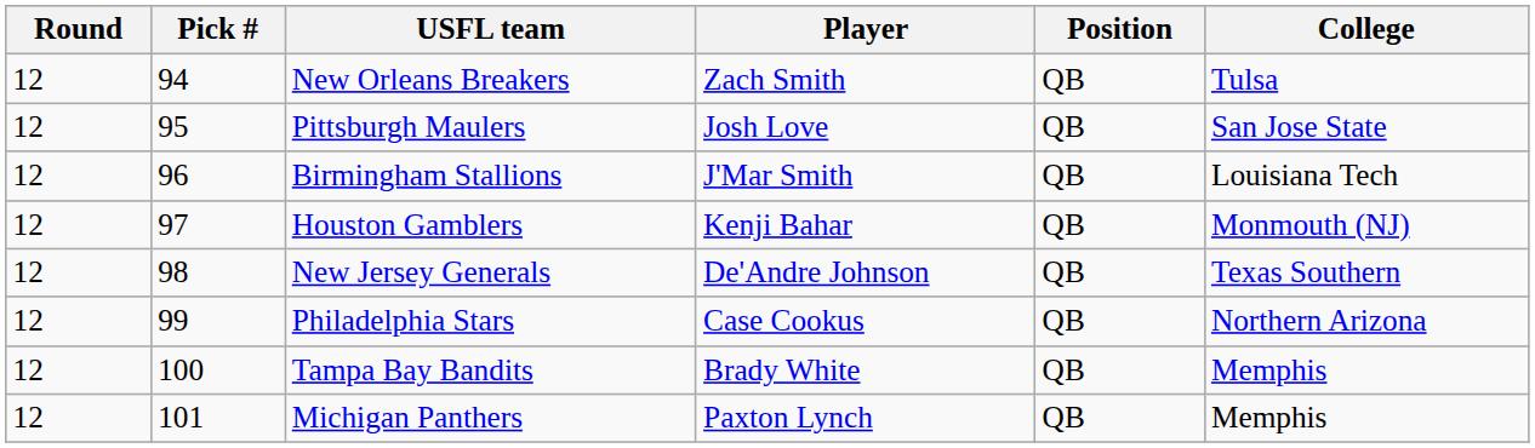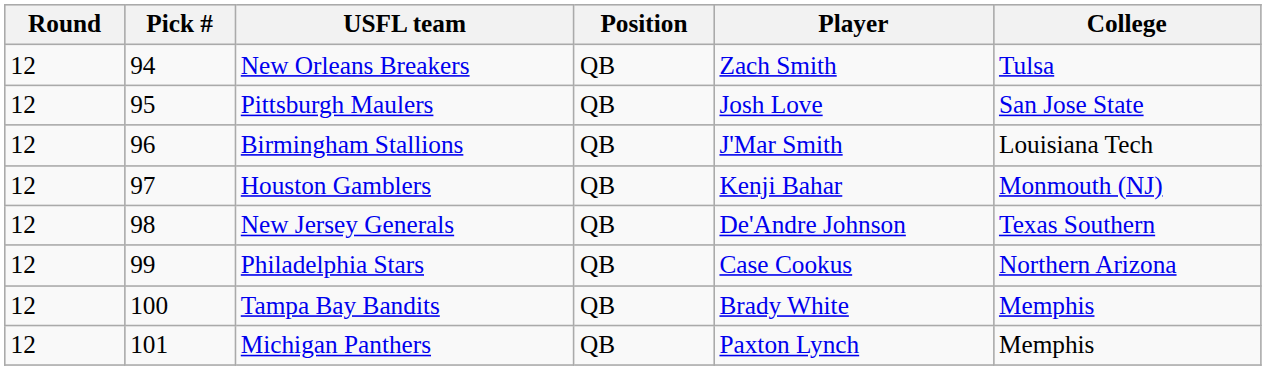columns swapped: Player <-> Position
